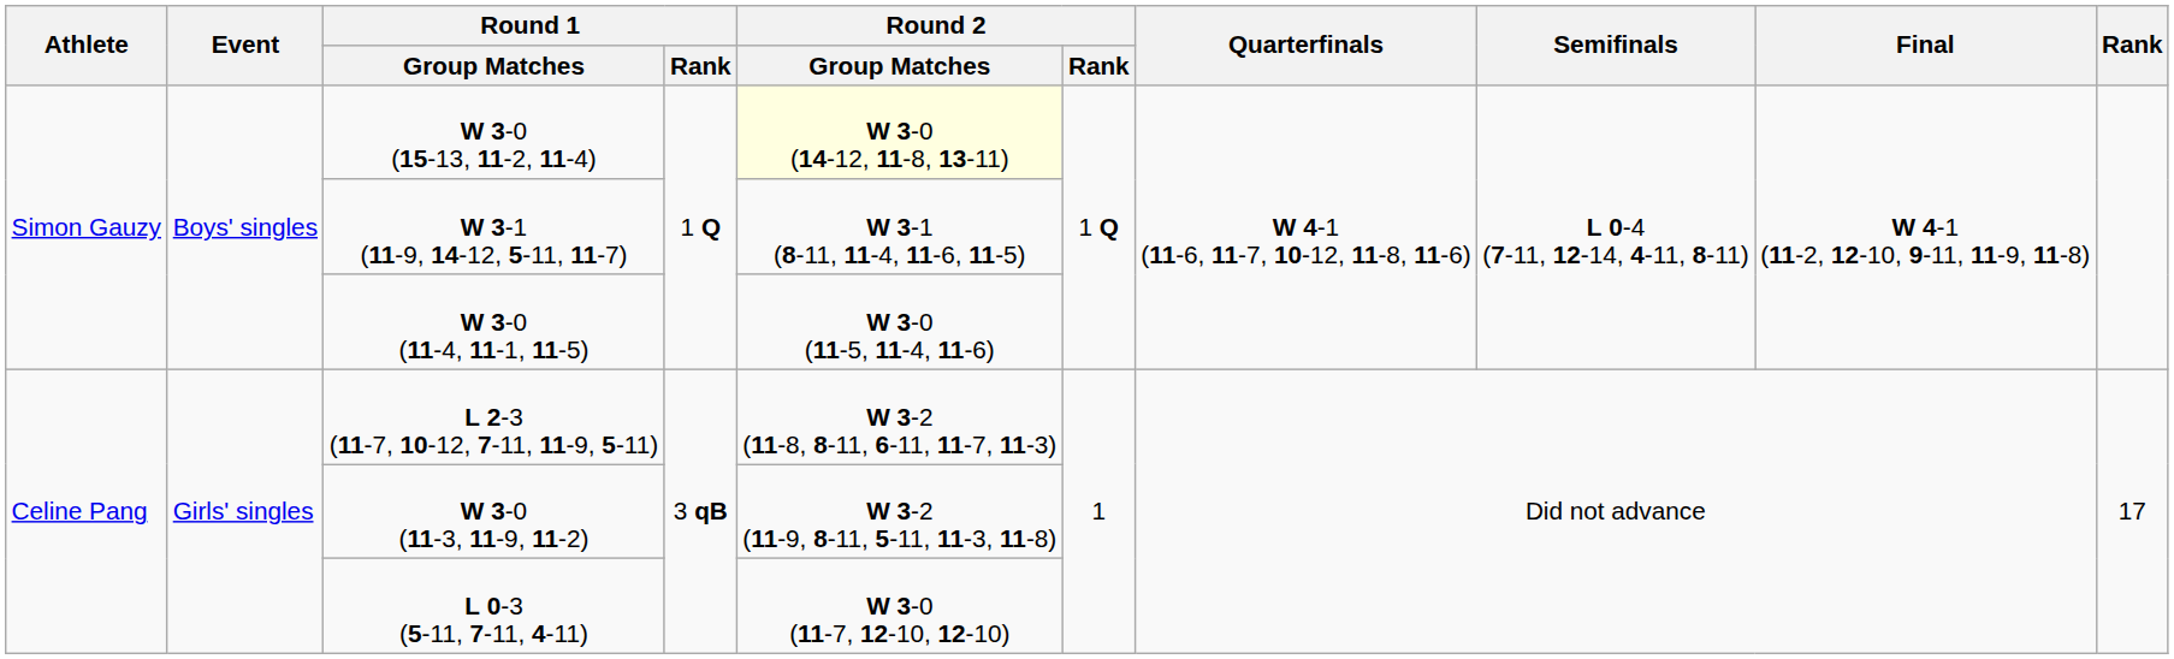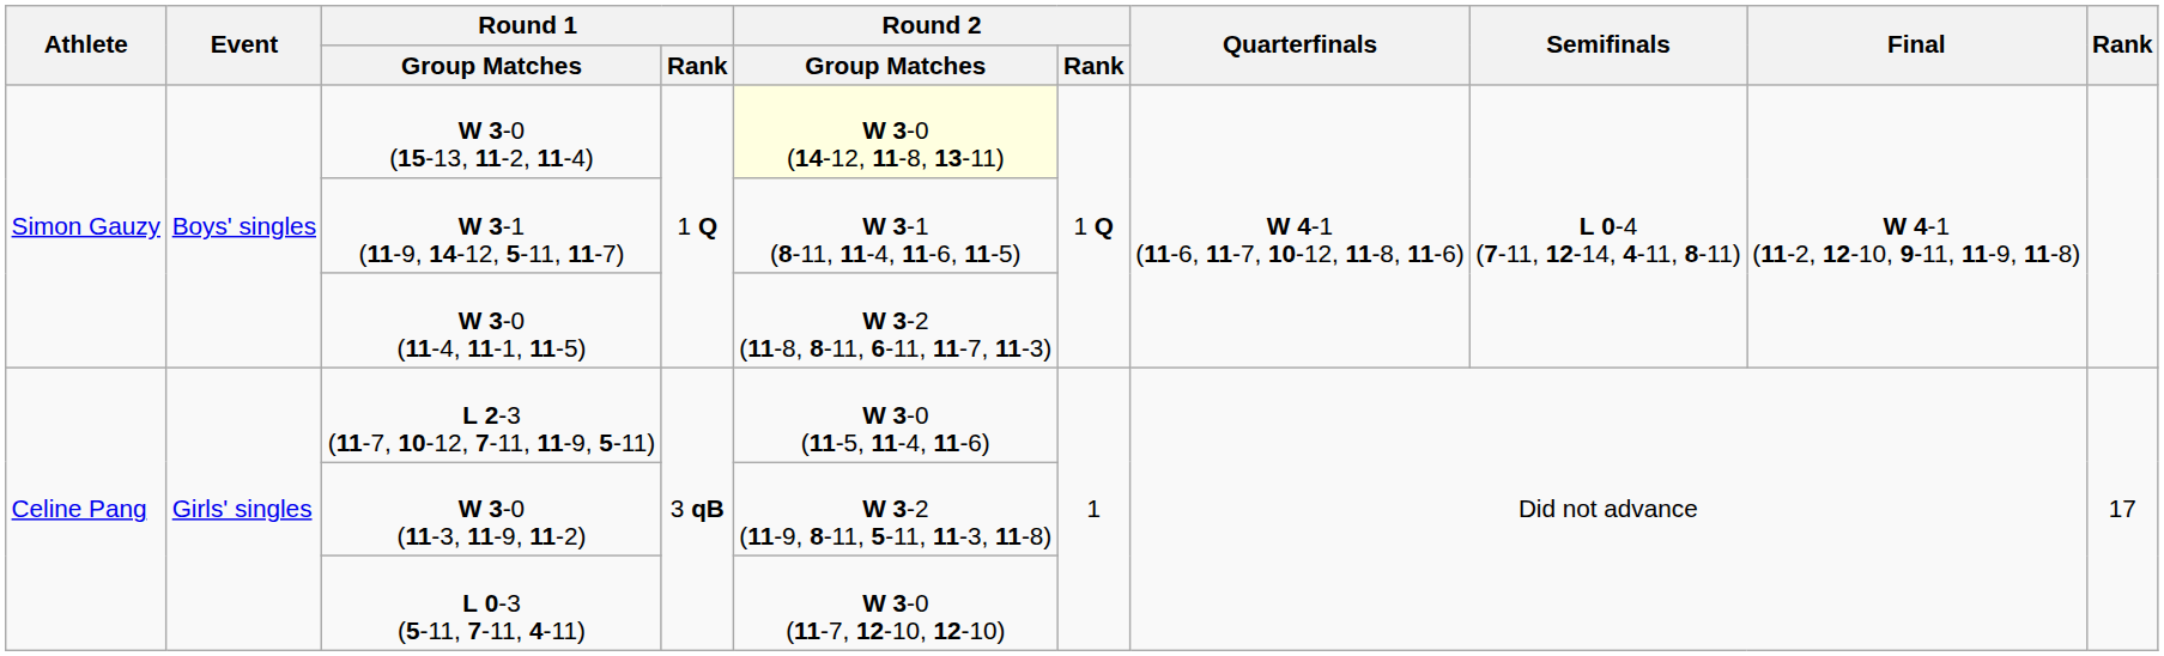W 3-0 (11-4, 11-1, 11-5) | Round 2 / Group Matches: W 3-0 (11-5, 11-4, 11-6) -> W 3-2 (11-8, 8-11, 6-11, 11-7, 11-3)
L 2-3 (11-7, 10-12, 7-11, 11-9, 5-11) | Round 2 / Group Matches: W 3-2 (11-8, 8-11, 6-11, 11-7, 11-3) -> W 3-0 (11-5, 11-4, 11-6)
